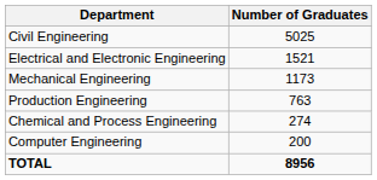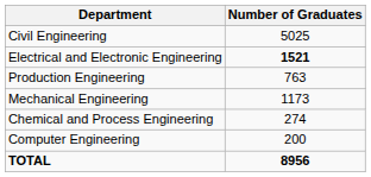Electrical and Electronic Engineering | Number of Graduates: normal -> bold
rows swapped: Mechanical Engineering <-> Production Engineering
